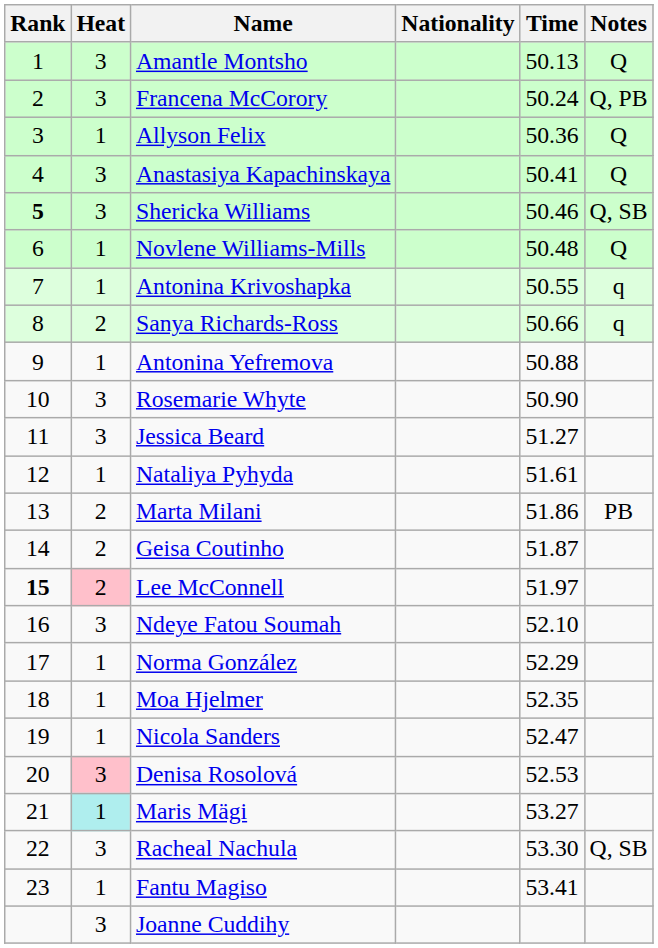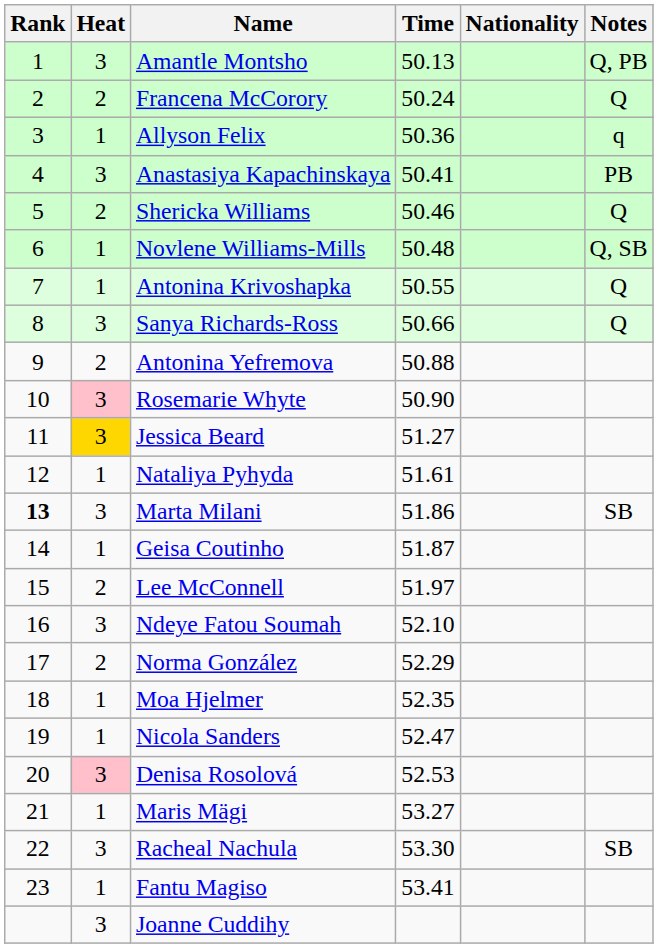columns swapped: Nationality <-> Time
Amantle Montsho | Notes: Q -> Q, PB
Francena McCorory | Heat: 3 -> 2
Francena McCorory | Notes: Q, PB -> Q
Allyson Felix | Notes: Q -> q
Anastasiya Kapachinskaya | Notes: Q -> PB
Shericka Williams | Rank: bold -> normal
Shericka Williams | Heat: 3 -> 2
Shericka Williams | Notes: Q, SB -> Q
Novlene Williams-Mills | Notes: Q -> Q, SB
Antonina Krivoshapka | Notes: q -> Q
Sanya Richards-Ross | Heat: 2 -> 3
Sanya Richards-Ross | Notes: q -> Q
Antonina Yefremova | Heat: 1 -> 2
Rosemarie Whyte | Heat: no background -> pink background
Jessica Beard | Heat: no background -> gold background
Marta Milani | Rank: normal -> bold
Marta Milani | Heat: 2 -> 3
Marta Milani | Notes: PB -> SB
Geisa Coutinho | Heat: 2 -> 1
Lee McConnell | Rank: bold -> normal
Lee McConnell | Heat: pink background -> no background
Norma González | Heat: 1 -> 2
Maris Mägi | Heat: paleturquoise background -> no background
Racheal Nachula | Notes: Q, SB -> SB
